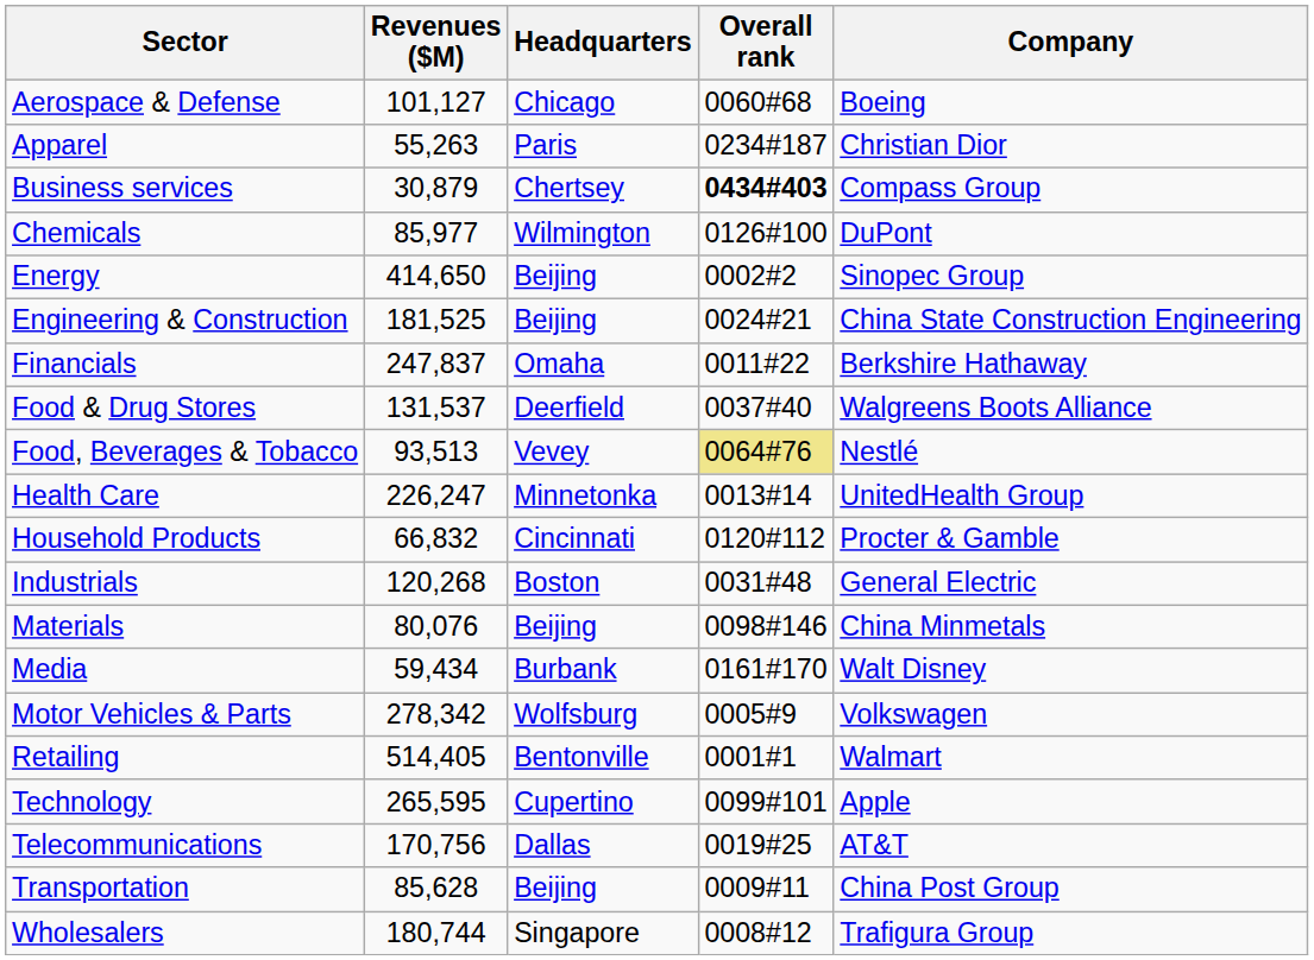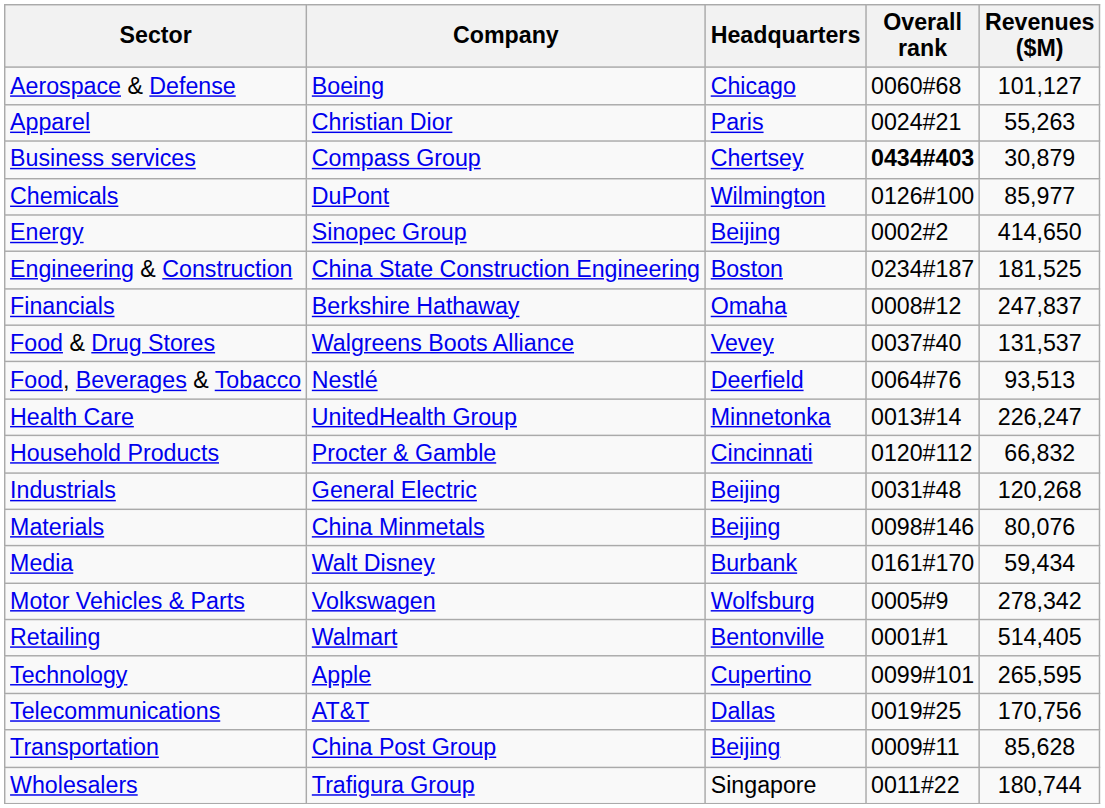columns swapped: Company <-> Revenues ($M)
Apparel | Overall rank: 0234#187 -> 0024#21
Engineering & Construction | Headquarters: Beijing -> Boston
Engineering & Construction | Overall rank: 0024#21 -> 0234#187
Financials | Overall rank: 0011#22 -> 0008#12
Food & Drug Stores | Headquarters: Deerfield -> Vevey
Food, Beverages & Tobacco | Headquarters: Vevey -> Deerfield
Food, Beverages & Tobacco | Overall rank: khaki background -> no background
Industrials | Headquarters: Boston -> Beijing
Wholesalers | Overall rank: 0008#12 -> 0011#22
